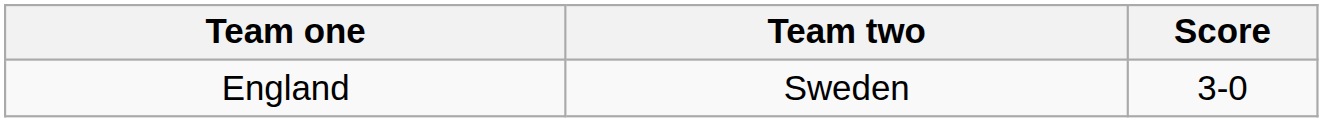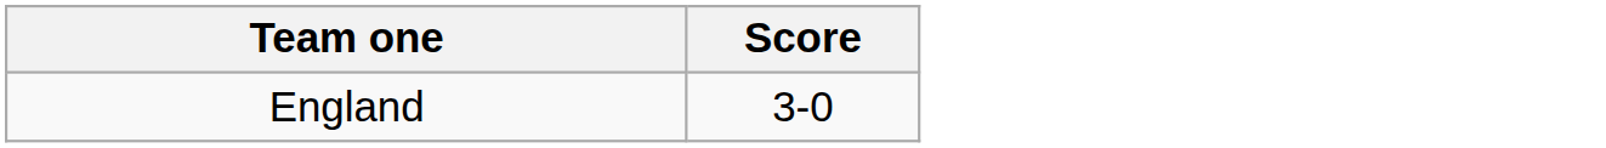- column: Team two | Sweden
